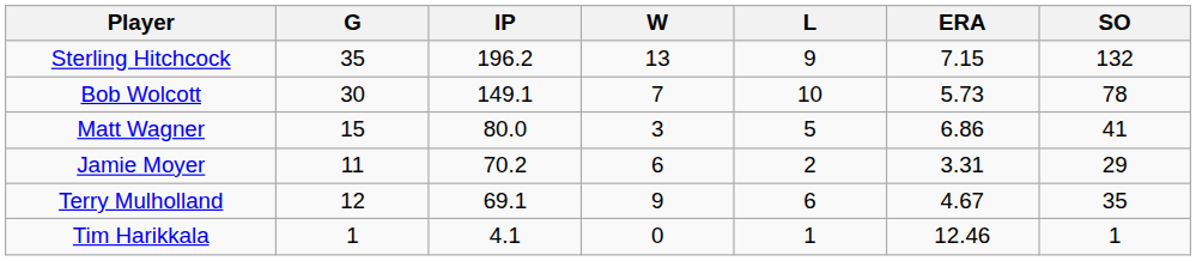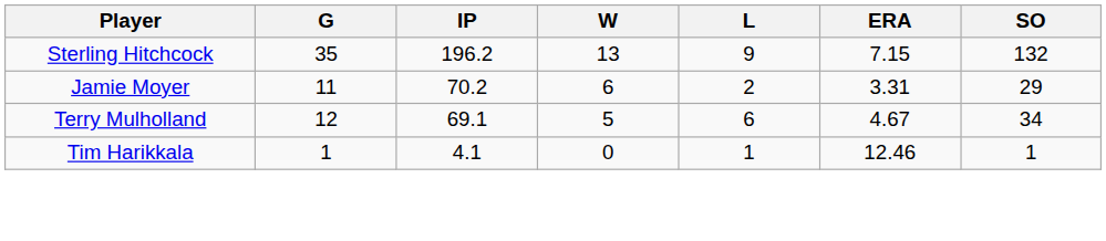- row: Bob Wolcott | 30 | 149.1 | 7 | 10 | 5.73 | 78
- row: Matt Wagner | 15 | 80.0 | 3 | 5 | 6.86 | 41
Terry Mulholland | W: 9 -> 5
Terry Mulholland | SO: 35 -> 34
